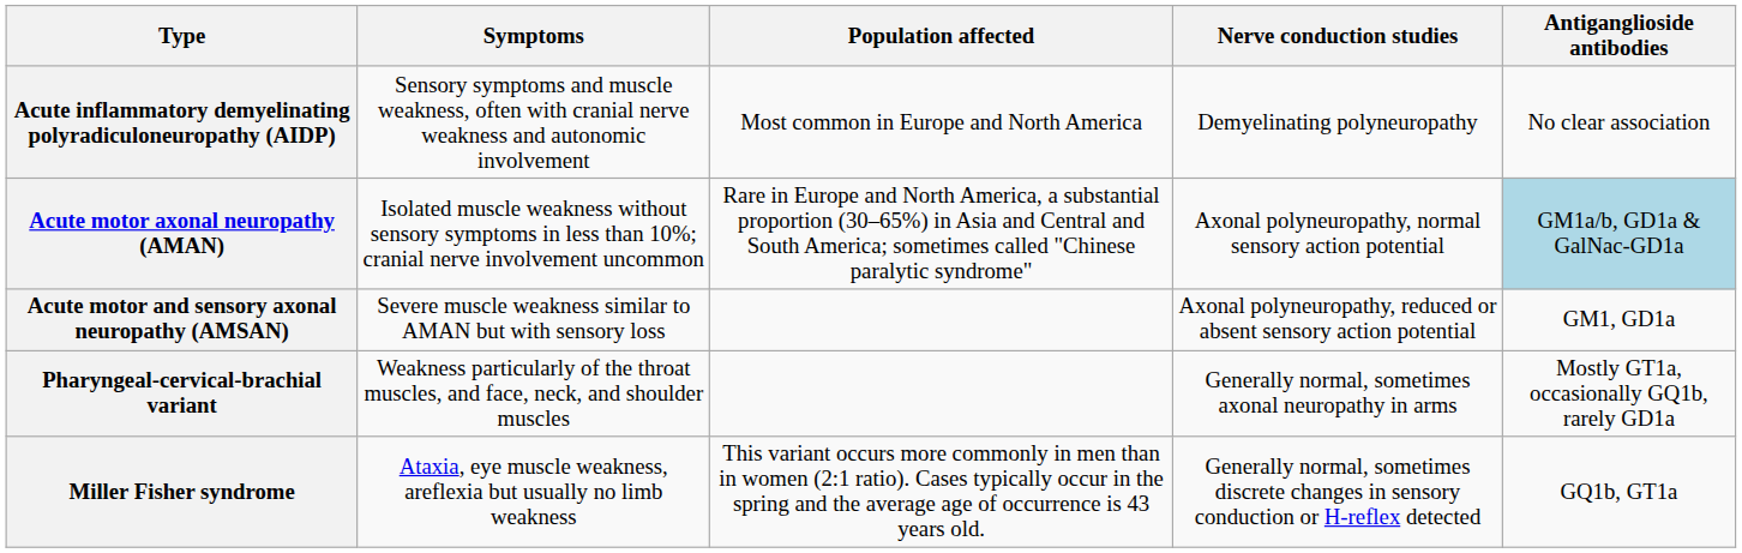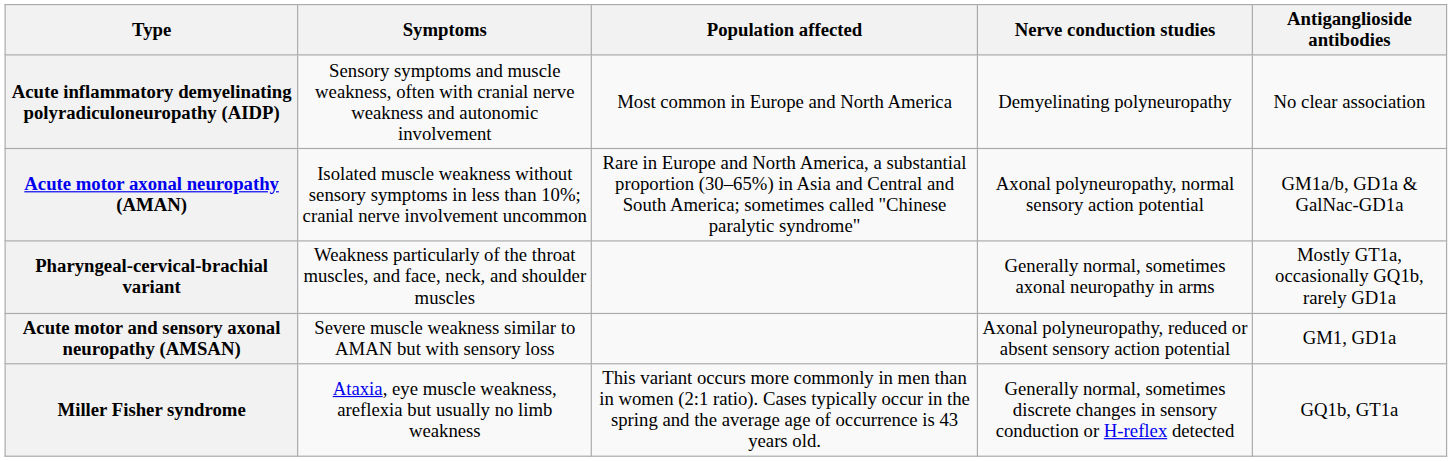Acute motor axonal neuropathy (AMAN) | Antiganglioside antibodies: lightblue background -> no background
rows swapped: Acute motor and sensory axonal neuropathy (AMSAN) <-> Pharyngeal-cervical-brachial variant
